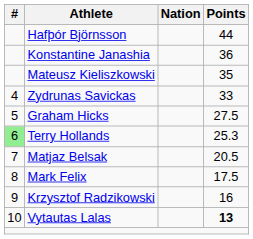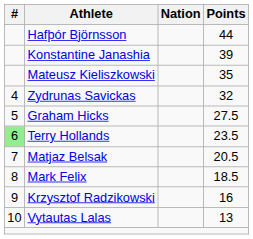Konstantine Janashia | Points: 36 -> 39
Zydrunas Savickas | Points: 33 -> 32
Terry Hollands | Points: 25.3 -> 23.5
Mark Felix | Points: 17.5 -> 18.5
Vytautas Lalas | Points: bold -> normal
